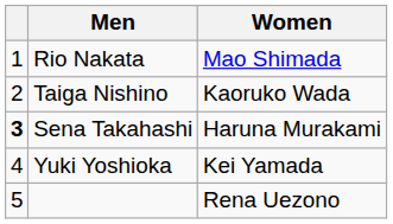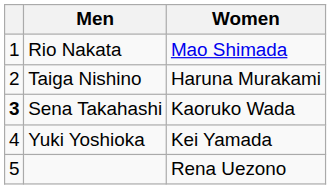Taiga Nishino | Women: Kaoruko Wada -> Haruna Murakami
Sena Takahashi | Women: Haruna Murakami -> Kaoruko Wada
